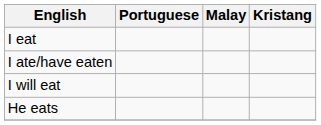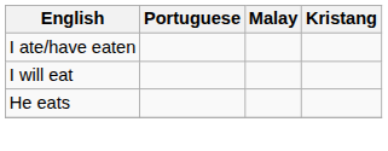- row: I eat
